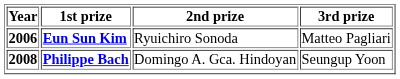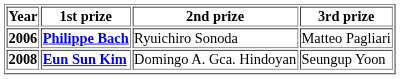2006 | 1st prize: Eun Sun Kim -> Philippe Bach
2008 | 1st prize: Philippe Bach -> Eun Sun Kim
